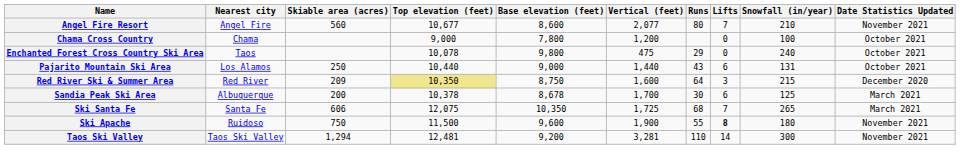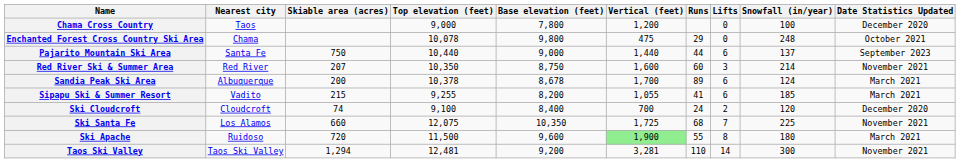- row: Angel Fire Resort | Angel Fire | 560 | 10,677 | 8,600 | 2,077 | 80 | 7 | 210 | November 2021
Chama Cross Country | Nearest city: Chama -> Taos
Chama Cross Country | Date Statistics Updated: October 2021 -> December 2020
Enchanted Forest Cross Country Ski Area | Nearest city: Taos -> Chama
Enchanted Forest Cross Country Ski Area | Snowfall (in/year): 240 -> 248
Pajarito Mountain Ski Area | Nearest city: Los Alamos -> Santa Fe
Pajarito Mountain Ski Area | Skiable area (acres): 250 -> 750
Pajarito Mountain Ski Area | Runs: 43 -> 44
Pajarito Mountain Ski Area | Snowfall (in/year): 131 -> 137
Pajarito Mountain Ski Area | Date Statistics Updated: October 2021 -> September 2023
Red River Ski & Summer Area | Skiable area (acres): 209 -> 207
Red River Ski & Summer Area | Top elevation (feet): khaki background -> no background
Red River Ski & Summer Area | Runs: 64 -> 60
Red River Ski & Summer Area | Snowfall (in/year): 215 -> 214
Red River Ski & Summer Area | Date Statistics Updated: December 2020 -> November 2021
Sandia Peak Ski Area | Runs: 30 -> 89
Sandia Peak Ski Area | Snowfall (in/year): 125 -> 124
+ row: Sipapu Ski & Summer Resort | Vadito | 215 | 9,255 | 8,200 | 1,055 | 41 | 6 | 185 | March 2021
+ row: Ski Cloudcroft | Cloudcroft | 74 | 9,100 | 8,400 | 700 | 24 | 2 | 120 | December 2020
Ski Santa Fe | Nearest city: Santa Fe -> Los Alamos
Ski Santa Fe | Skiable area (acres): 606 -> 660
Ski Santa Fe | Snowfall (in/year): 265 -> 225
Ski Santa Fe | Date Statistics Updated: March 2021 -> November 2021
Ski Apache | Skiable area (acres): 750 -> 720
Ski Apache | Vertical (feet): no background -> lightgreen background
Ski Apache | Lifts: bold -> normal
Ski Apache | Date Statistics Updated: November 2021 -> March 2021
